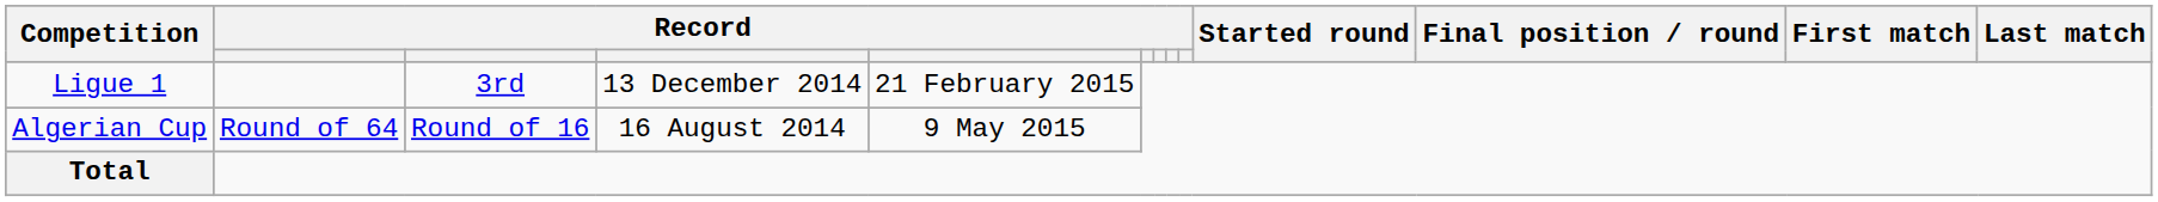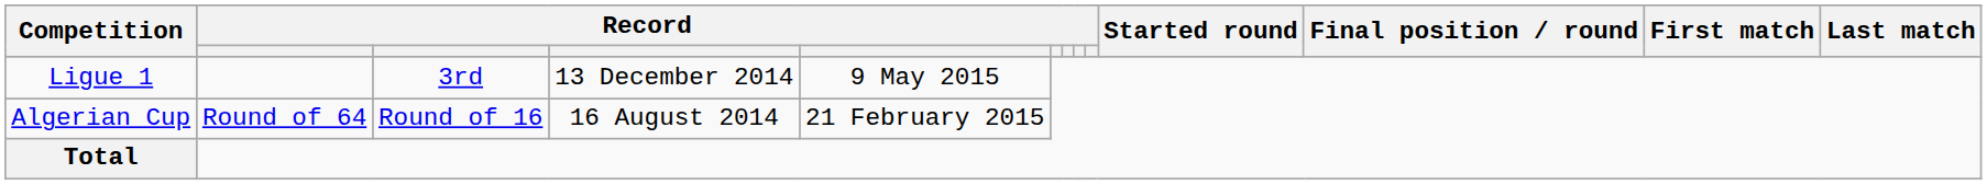Ligue 1 | column 5: 21 February 2015 -> 9 May 2015
Algerian Cup | column 5: 9 May 2015 -> 21 February 2015
